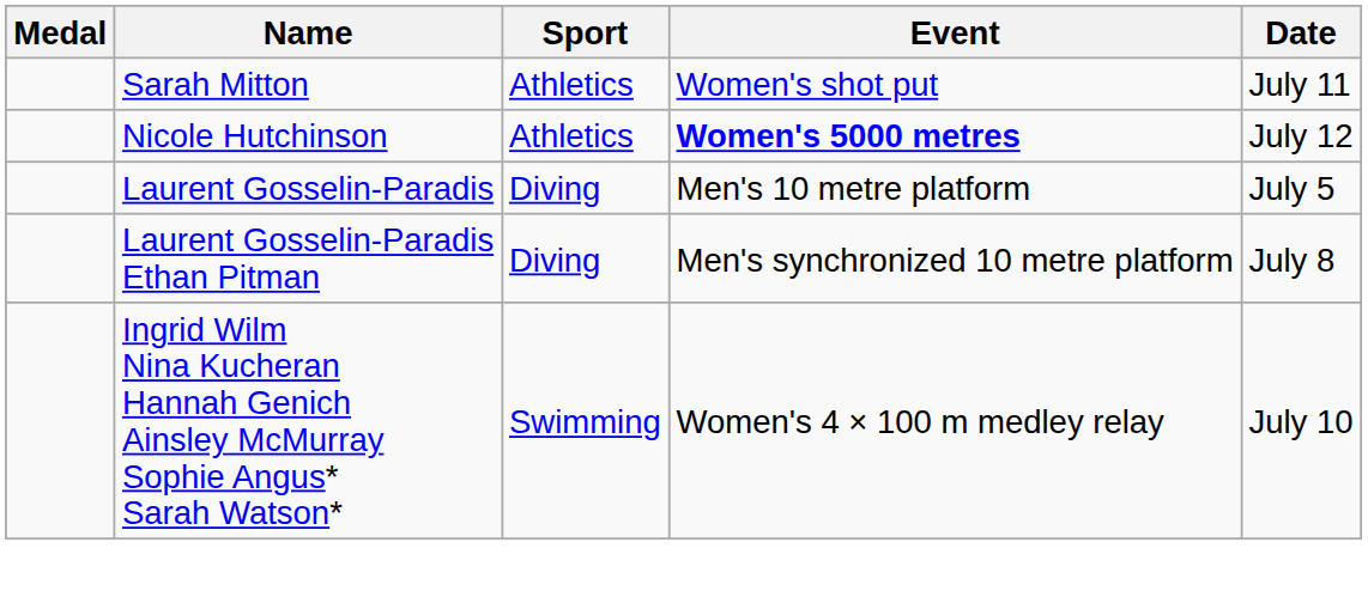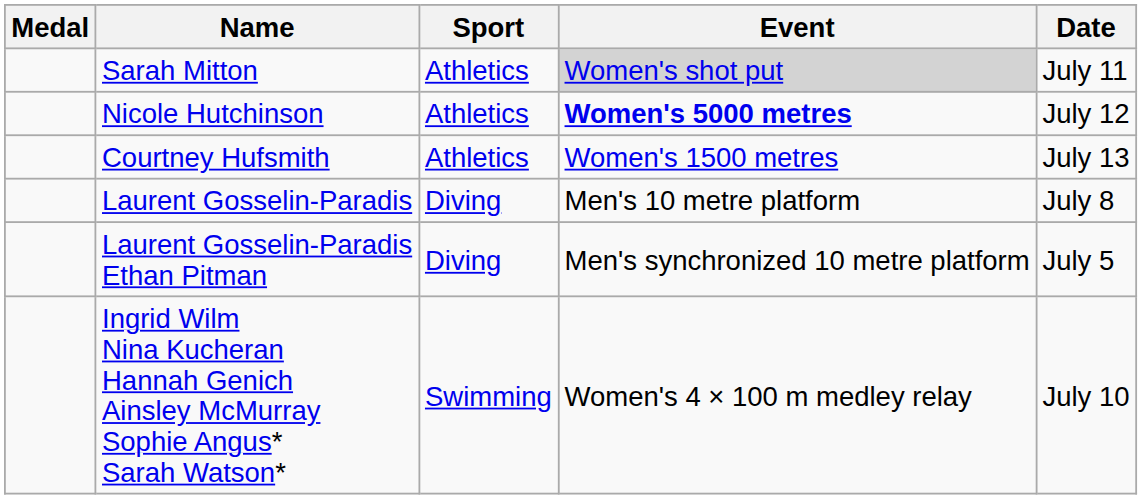Sarah Mitton | Event: no background -> lightgrey background
+ row: Courtney Hufsmith | Athletics | Women's 1500 metres | July 13
Laurent Gosselin-Paradis | Date: July 5 -> July 8
Laurent Gosselin-Paradis Ethan Pitman | Date: July 8 -> July 5
